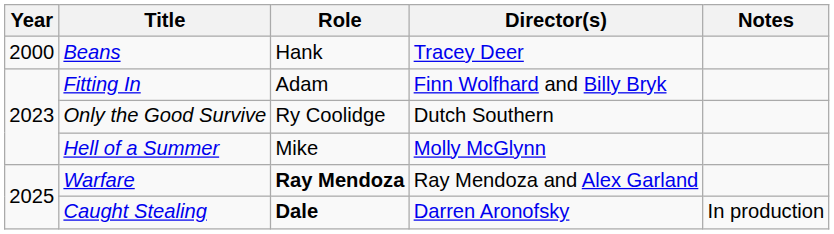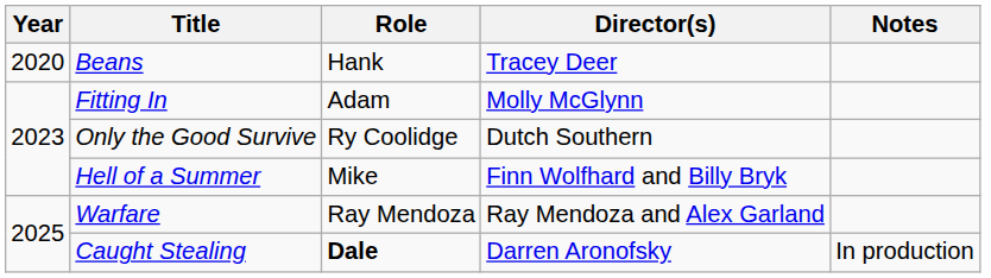Beans | Year: 2000 -> 2020
Fitting In | Director(s): Finn Wolfhard and Billy Bryk -> Molly McGlynn
Hell of a Summer | Director(s): Molly McGlynn -> Finn Wolfhard and Billy Bryk
Warfare | Role: bold -> normal
